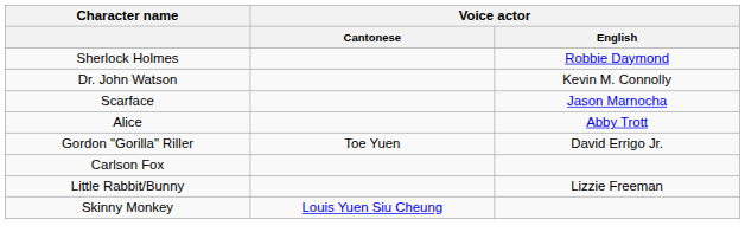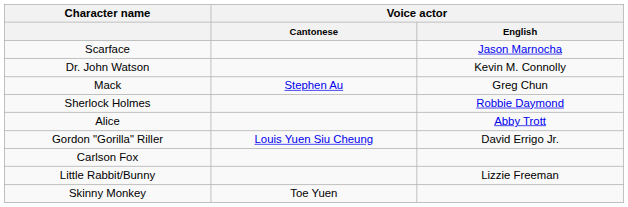rows swapped: Sherlock Holmes <-> Scarface
+ row: Mack | Stephen Au | Greg Chun
Gordon "Gorilla" Riller | Voice actor / Cantonese: Toe Yuen -> Louis Yuen Siu Cheung
Skinny Monkey | Voice actor / Cantonese: Louis Yuen Siu Cheung -> Toe Yuen
